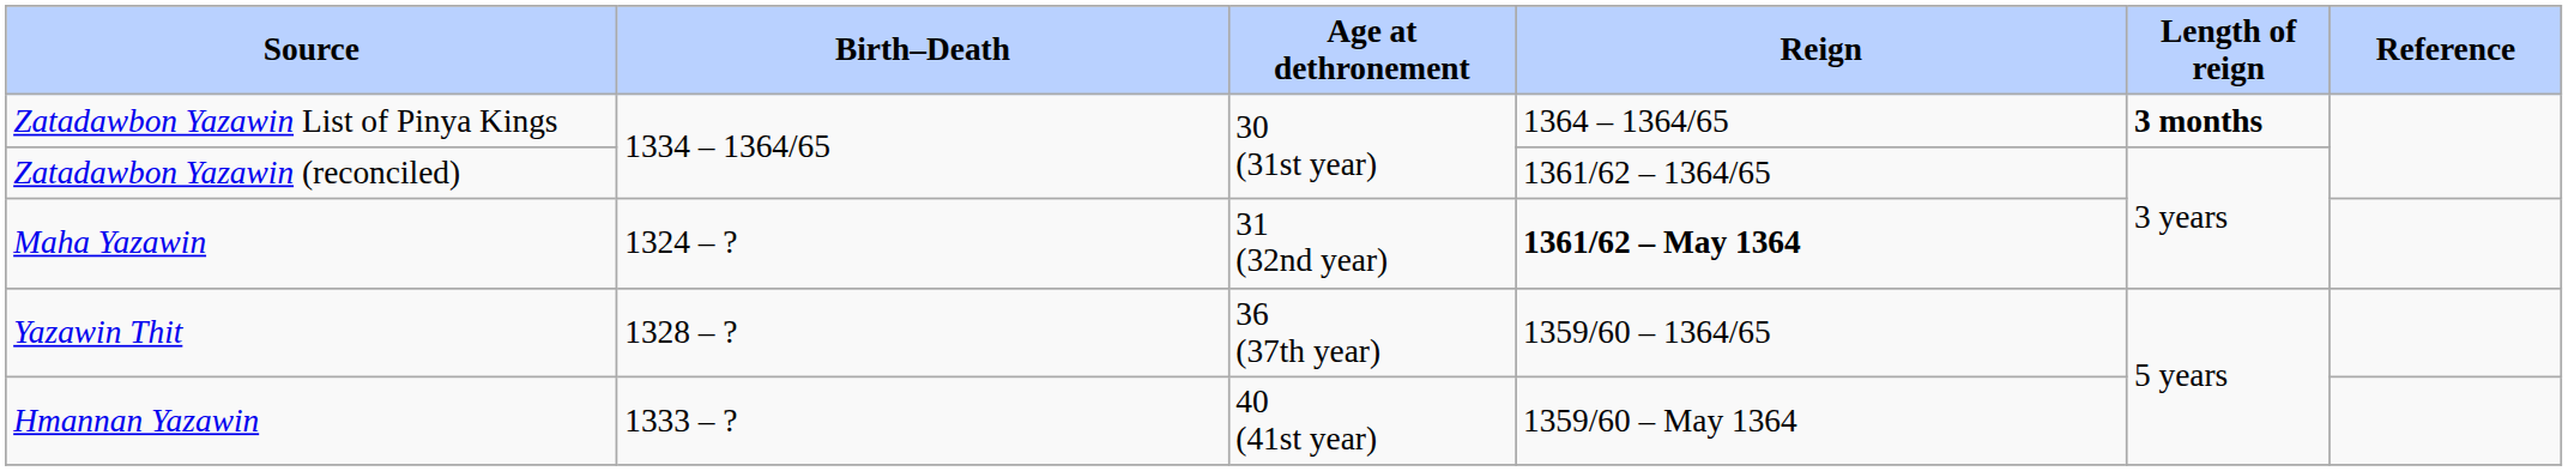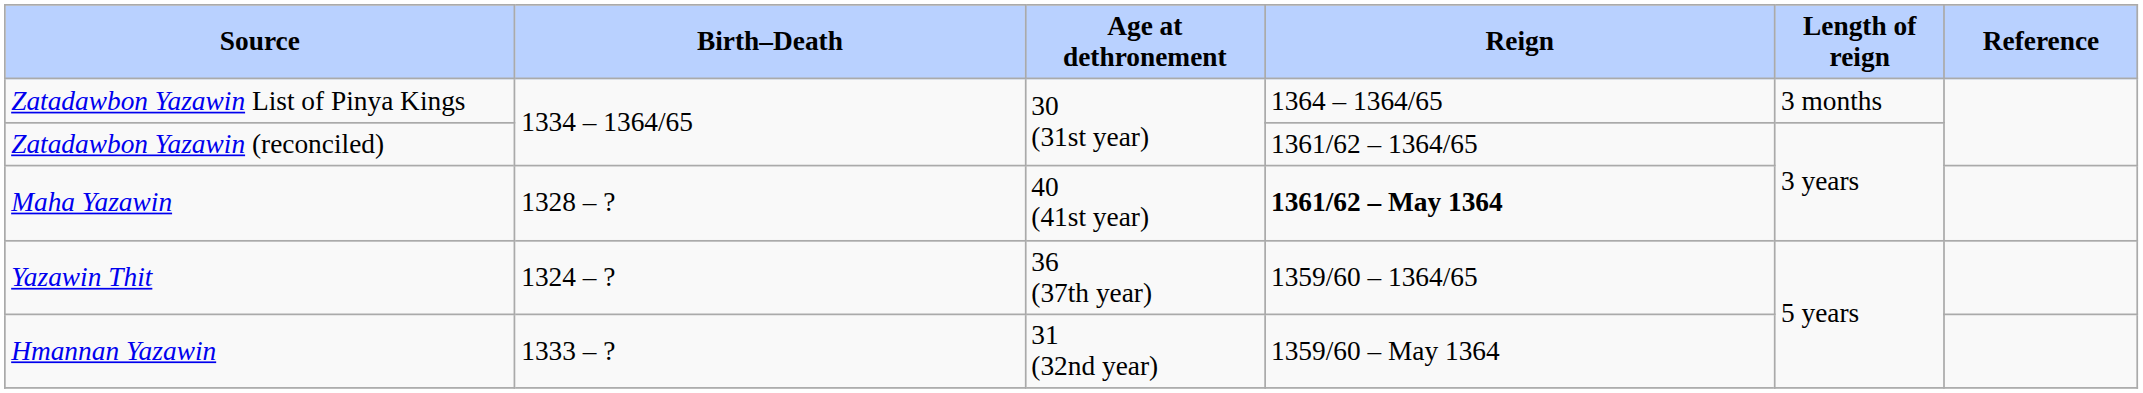Zatadawbon Yazawin List of Pinya Kings | Length of reign: bold -> normal
Maha Yazawin | Birth–Death: 1324 – ? -> 1328 – ?
Maha Yazawin | Age at dethronement: 31 (32nd year) -> 40 (41st year)
Yazawin Thit | Birth–Death: 1328 – ? -> 1324 – ?
Hmannan Yazawin | Age at dethronement: 40 (41st year) -> 31 (32nd year)
